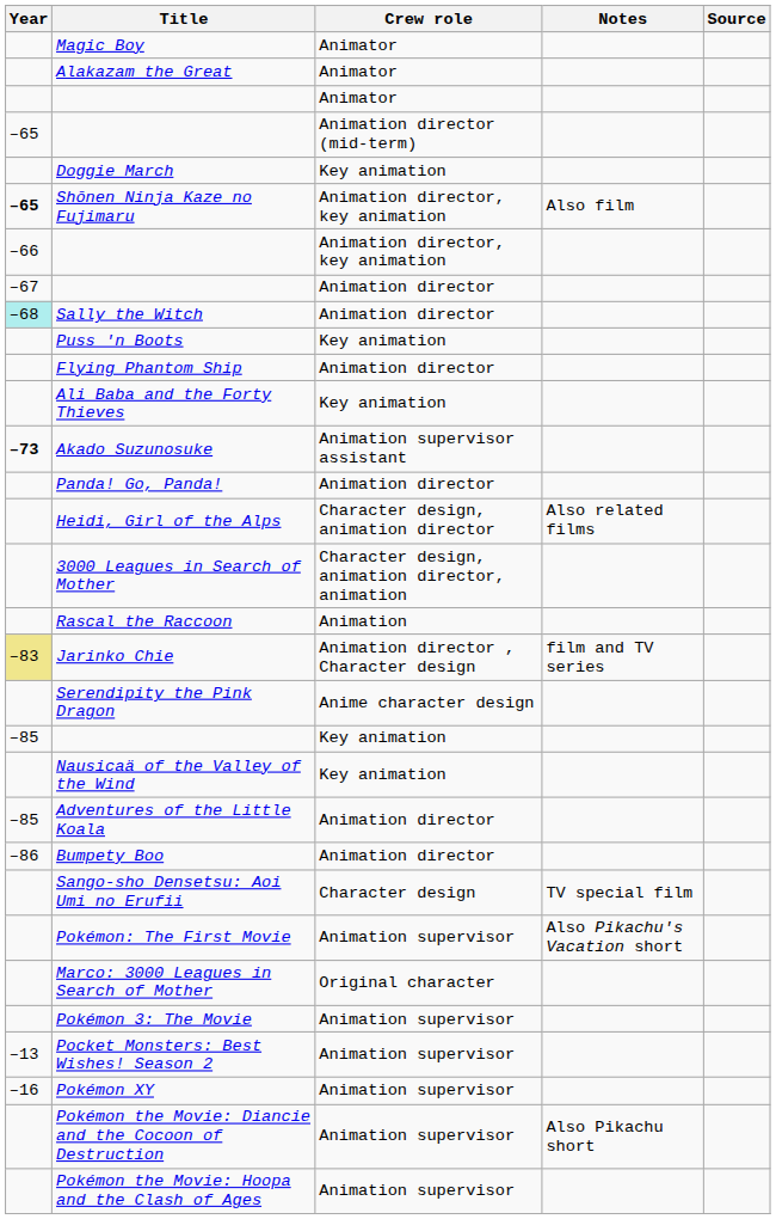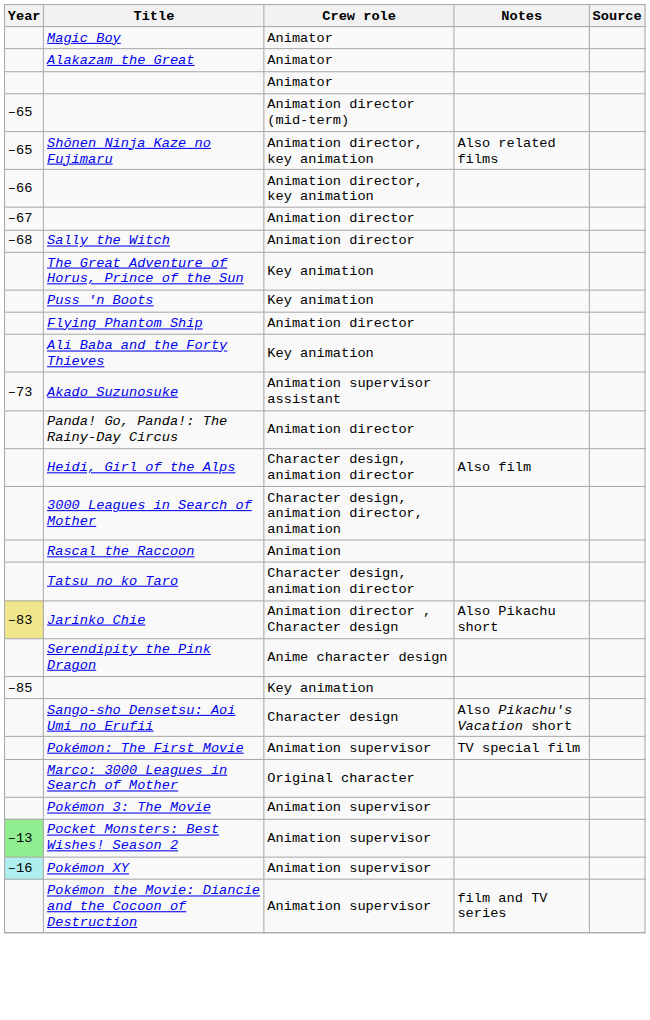- row: Doggie March | Key animation
Shōnen Ninja Kaze no Fujimaru | Year: bold -> normal
Shōnen Ninja Kaze no Fujimaru | Notes: Also film -> Also related films
Sally the Witch | Year: paleturquoise background -> no background
+ row: The Great Adventure of Horus, Prince of the Sun | Key animation
Akado Suzunosuke | Year: bold -> normal
- row: Panda! Go, Panda! | Animation director
+ row: Panda! Go, Panda!: The Rainy-Day Circus | Animation director
Heidi, Girl of the Alps | Notes: Also related films -> Also film
+ row: Tatsu no ko Taro | Character design, animation director
Jarinko Chie | Notes: film and TV series -> Also Pikachu short
- row: Nausicaä of the Valley of the Wind | Key animation
- row: –85 | Adventures of the Little Koala | Animation director
- row: –86 | Bumpety Boo | Animation director
Sango-sho Densetsu: Aoi Umi no Erufii | Notes: TV special film -> Also Pikachu's Vacation short
Pokémon: The First Movie | Notes: Also Pikachu's Vacation short -> TV special film
Pocket Monsters: Best Wishes! Season 2 | Year: no background -> lightgreen background
Pokémon XY | Year: no background -> paleturquoise background
Pokémon the Movie: Diancie and the Cocoon of Destruction | Notes: Also Pikachu short -> film and TV series
- row: Pokémon the Movie: Hoopa and the Clash of Ages | Animation supervisor
